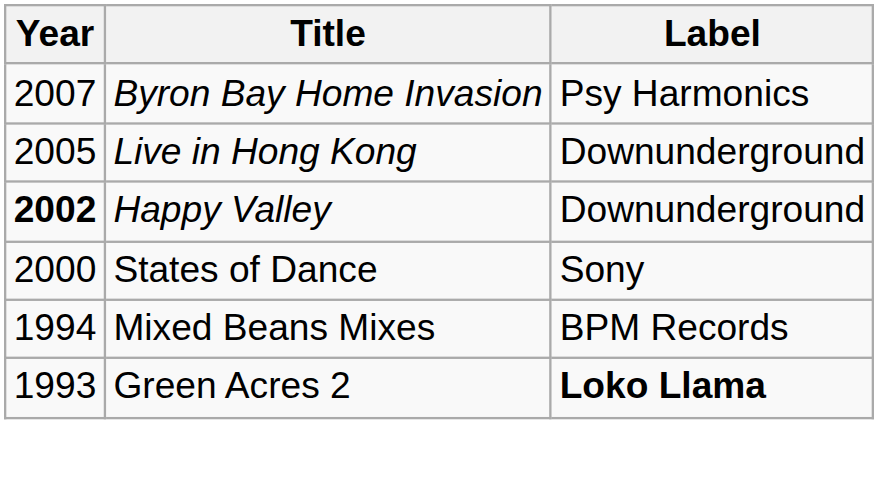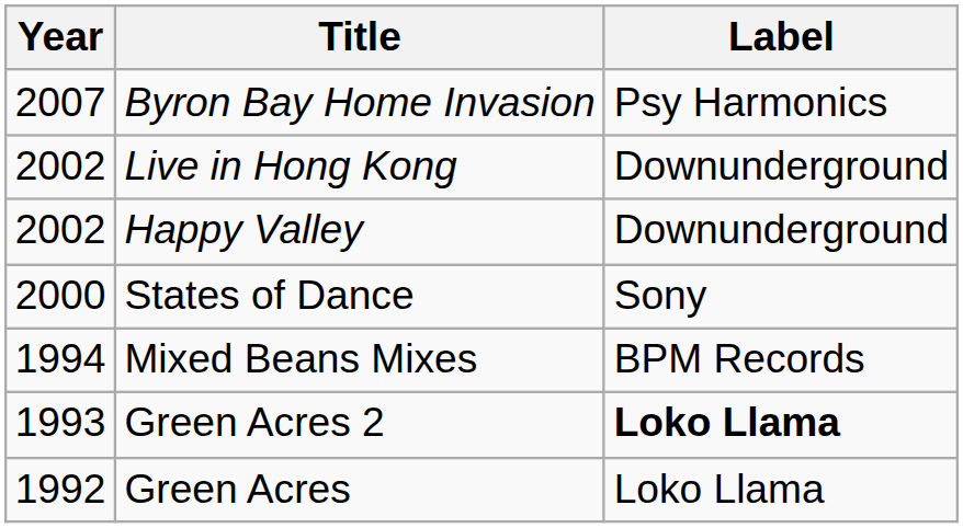Live in Hong Kong | Year: 2005 -> 2002
Happy Valley | Year: bold -> normal
+ row: 1992 | Green Acres | Loko Llama
